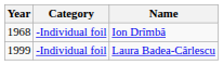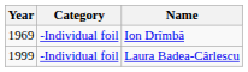Ion Drîmbă | Year: 1968 -> 1969
